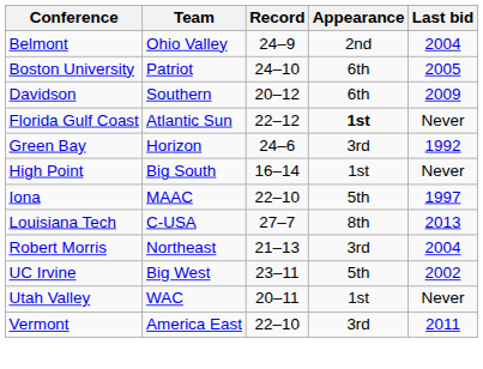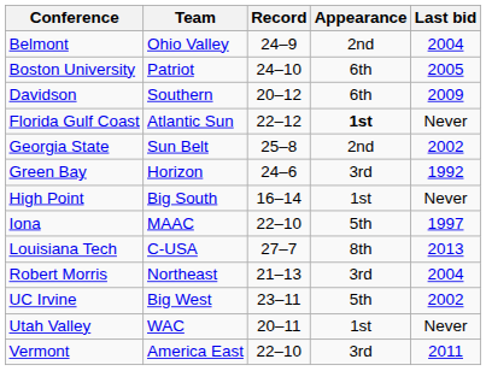+ row: Georgia State | Sun Belt | 25–8 | 2nd | 2002
